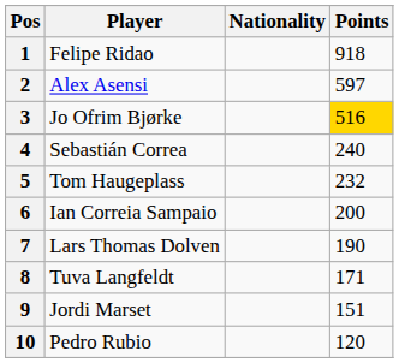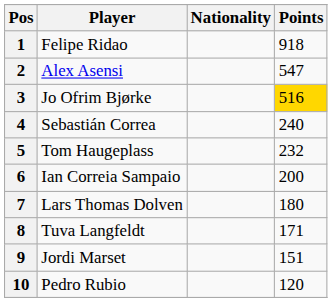2 | Points: 597 -> 547
7 | Points: 190 -> 180
